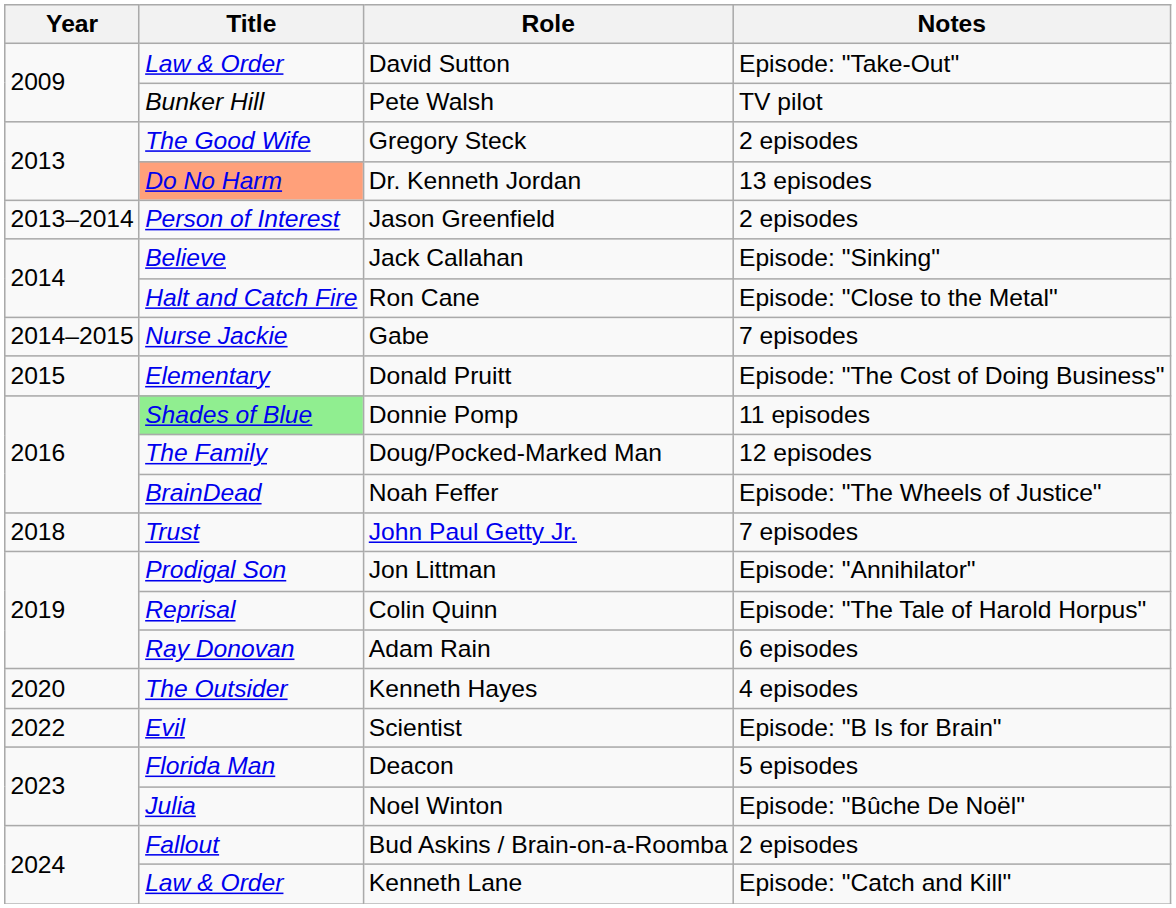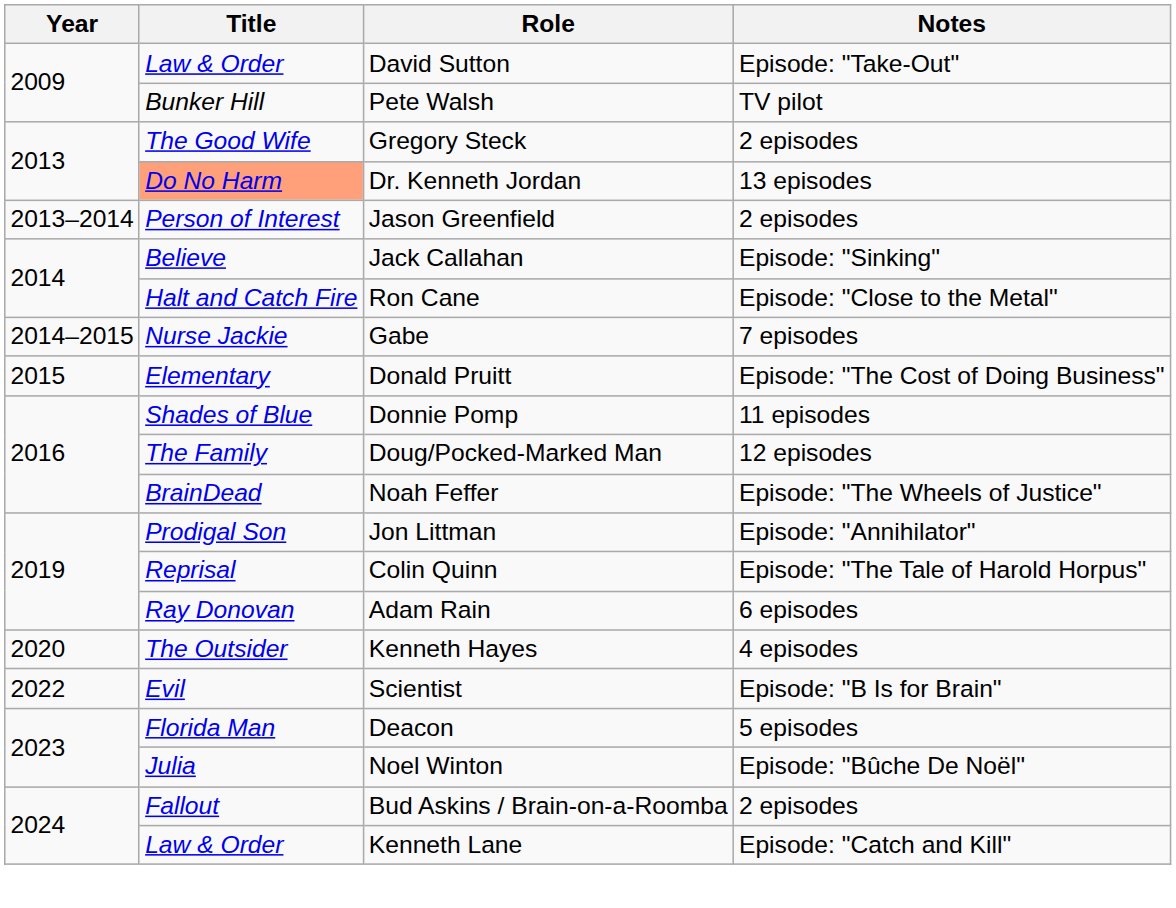Donnie Pomp | Title: lightgreen background -> no background
- row: 2018 | Trust | John Paul Getty Jr. | 7 episodes
